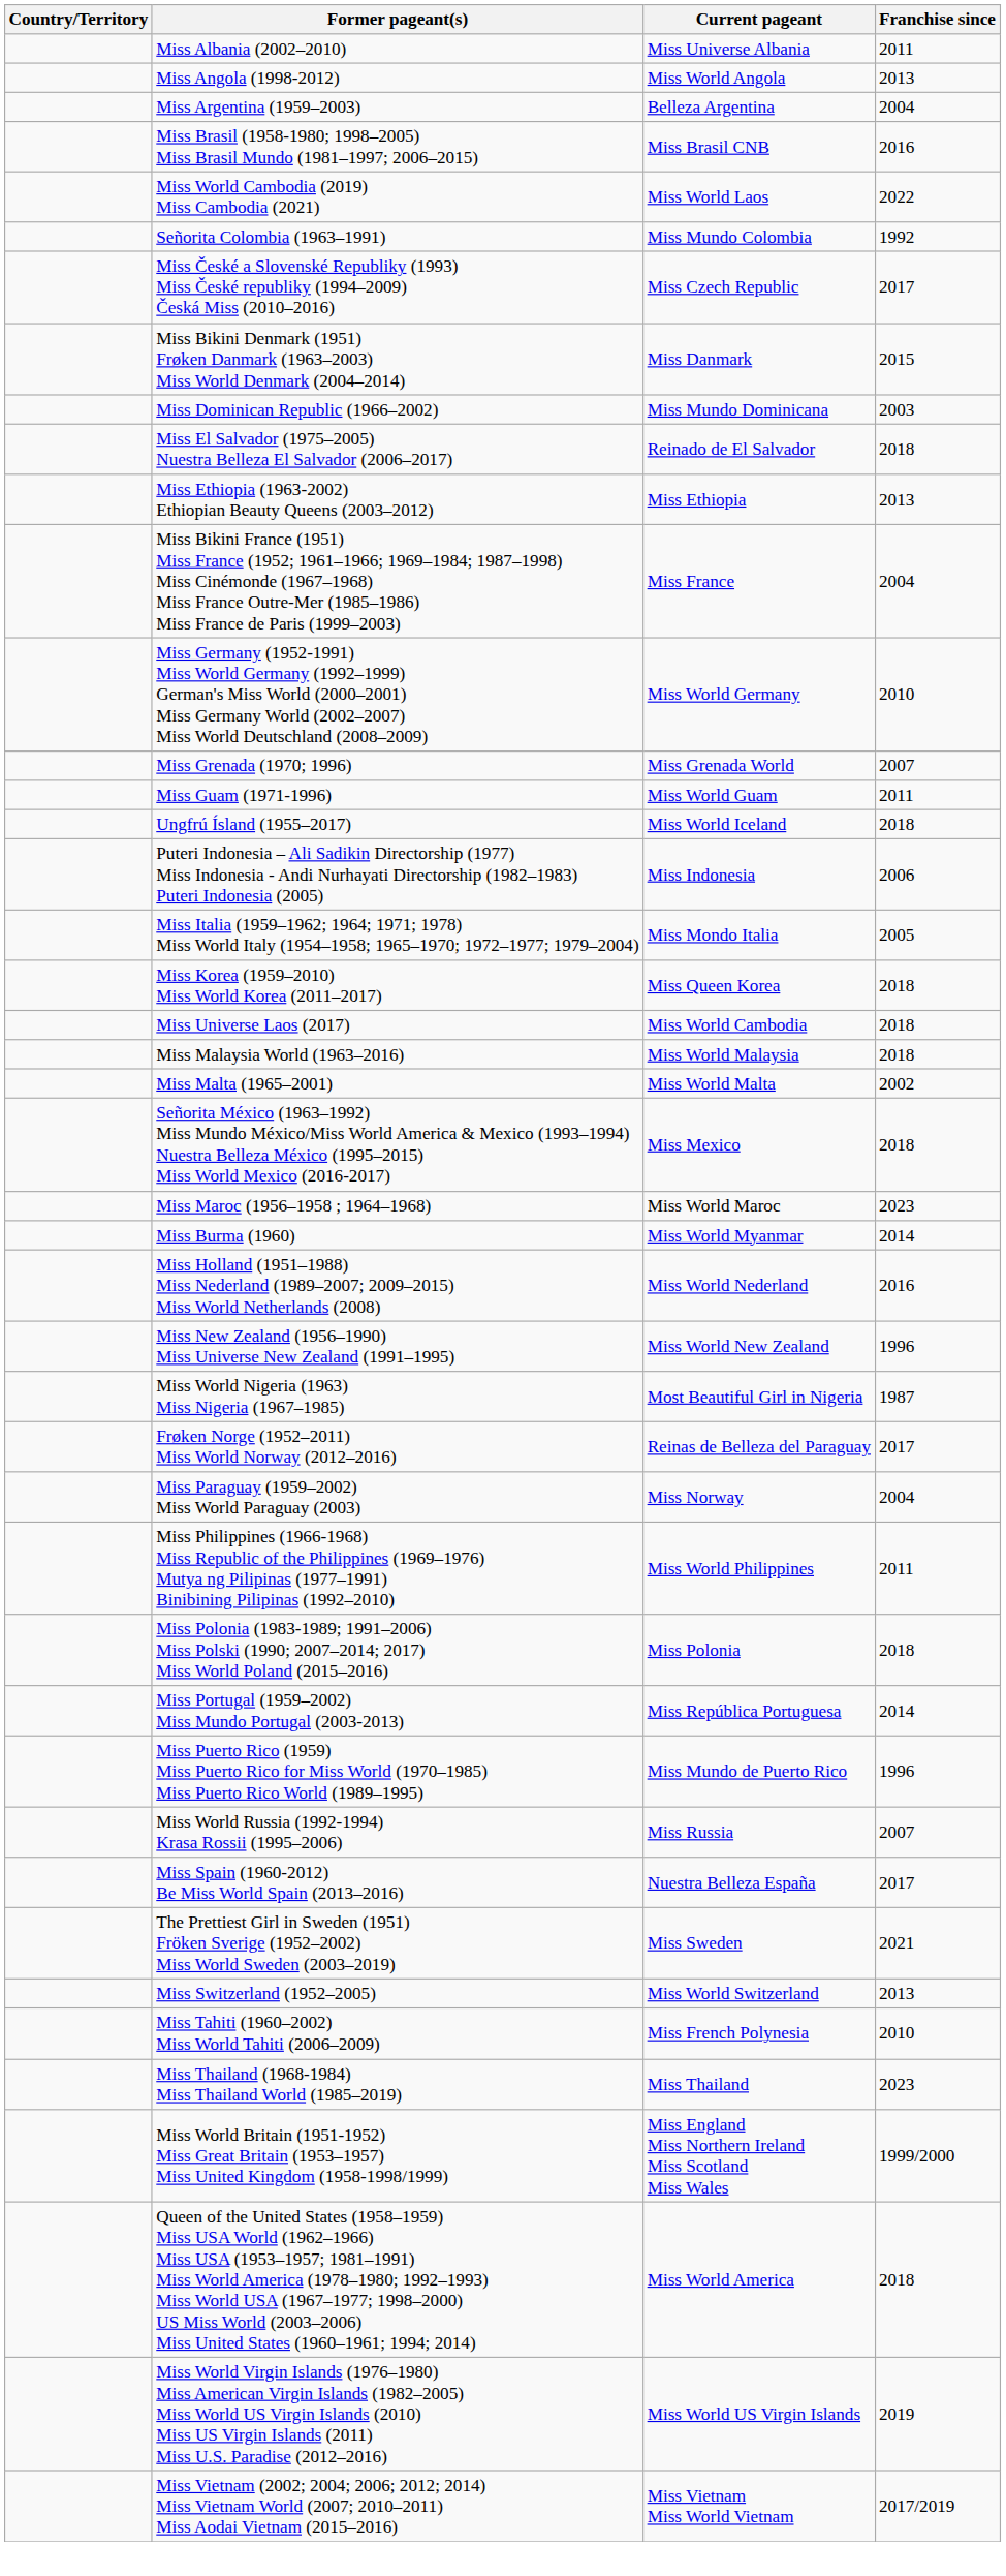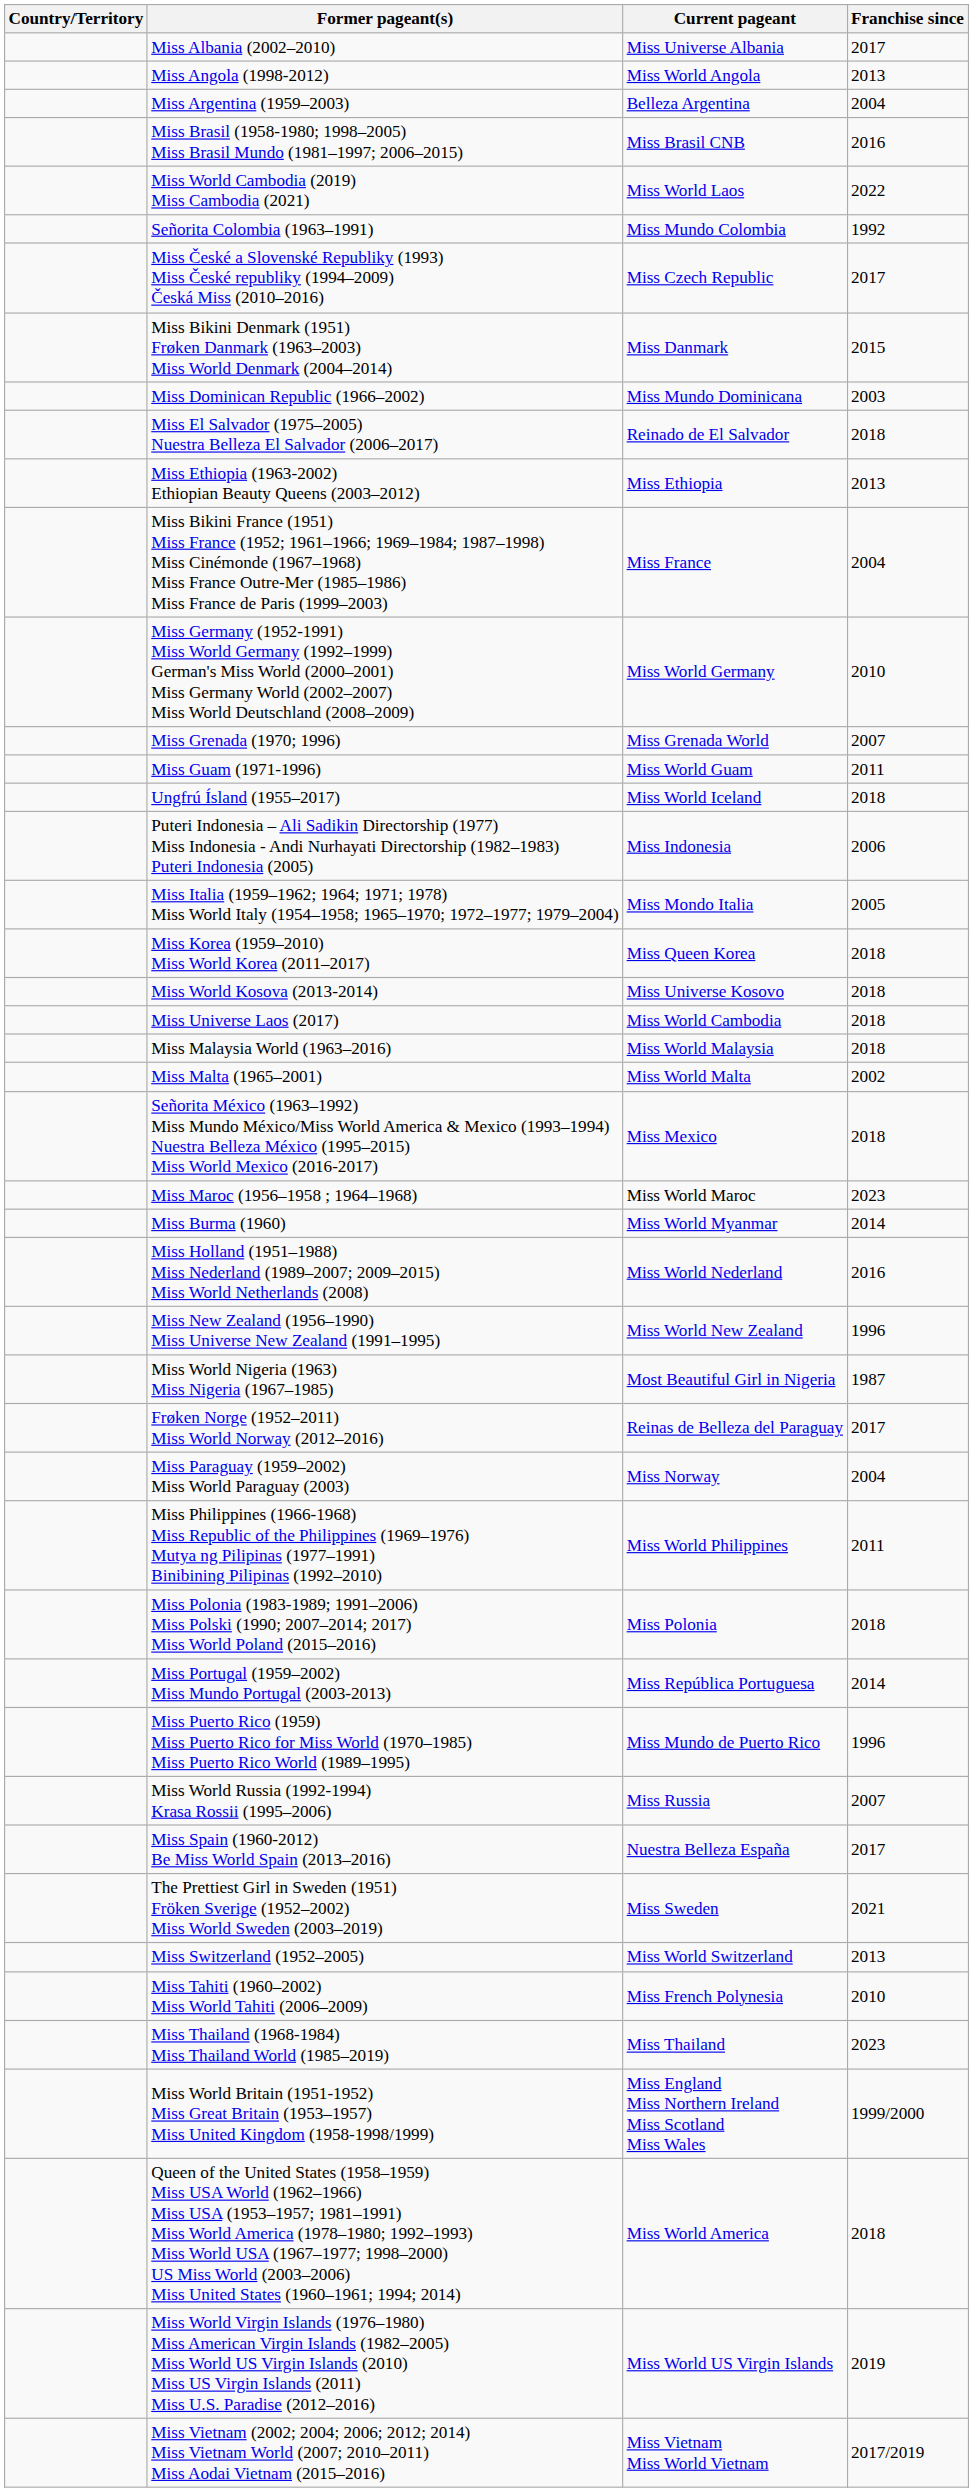Miss Albania (2002–2010) | Franchise since: 2011 -> 2017
+ row: Miss World Kosova (2013-2014) | Miss Universe Kosovo | 2018
